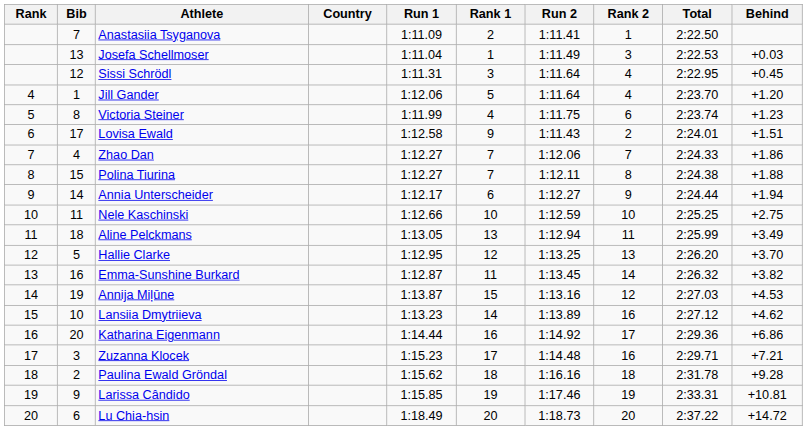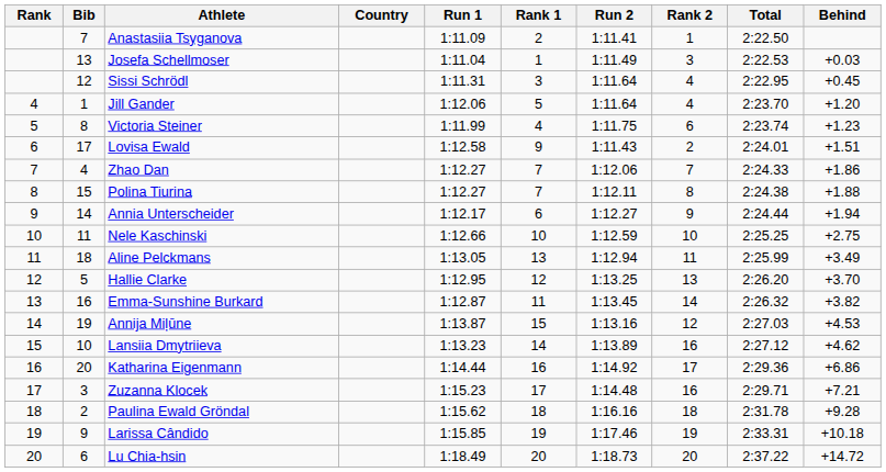Larissa Cândido | Behind: +10.81 -> +10.18
